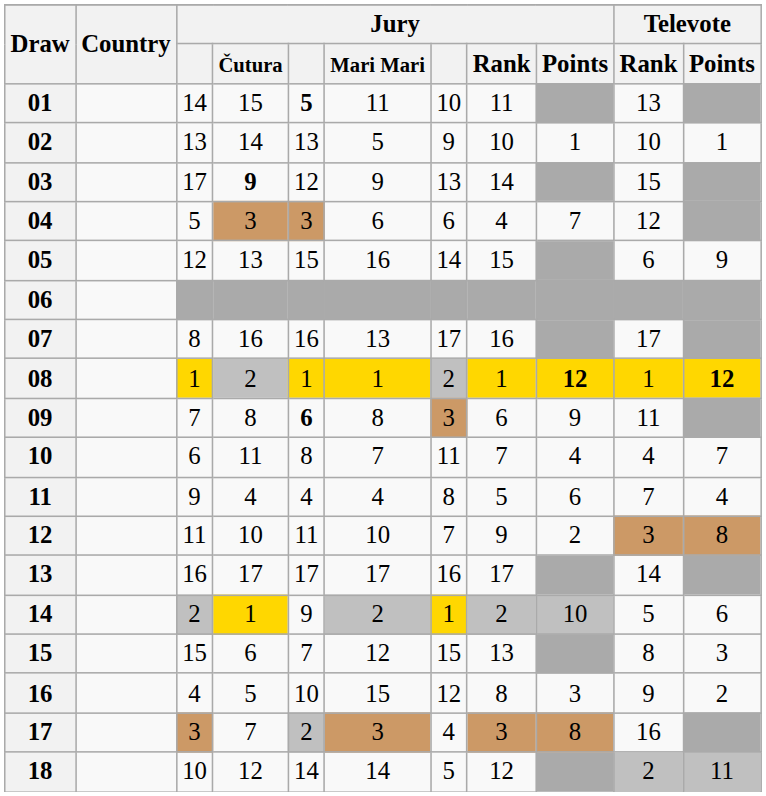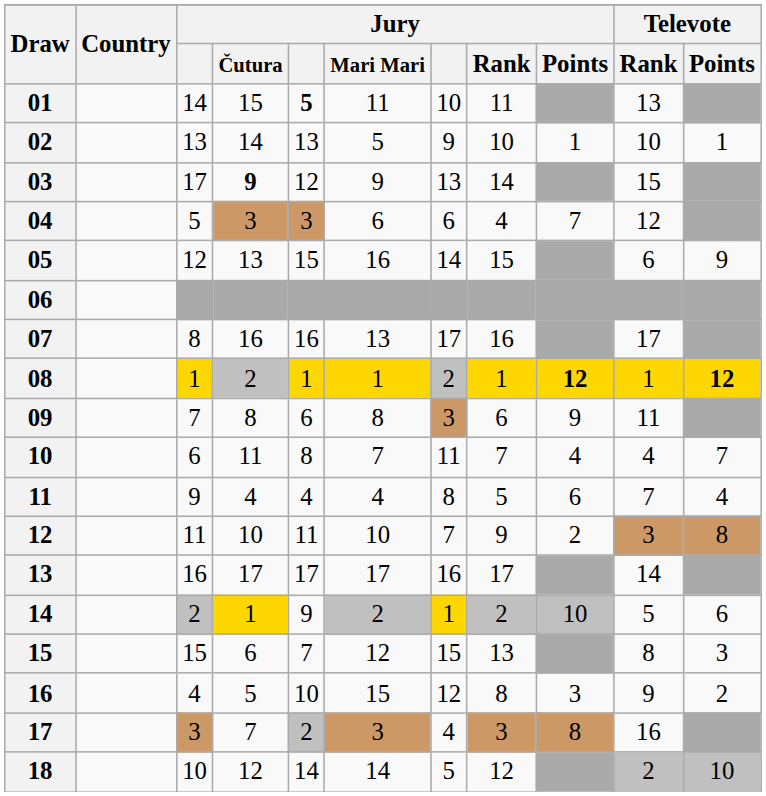09 | column 5: bold -> normal
18 | Televote / Points: 11 -> 10
